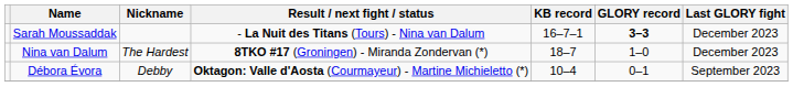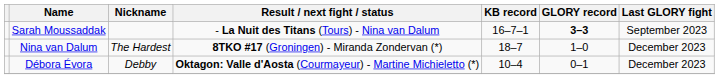Sarah Moussaddak | Last GLORY fight: December 2023 -> September 2023
Débora Évora | Last GLORY fight: September 2023 -> December 2023
